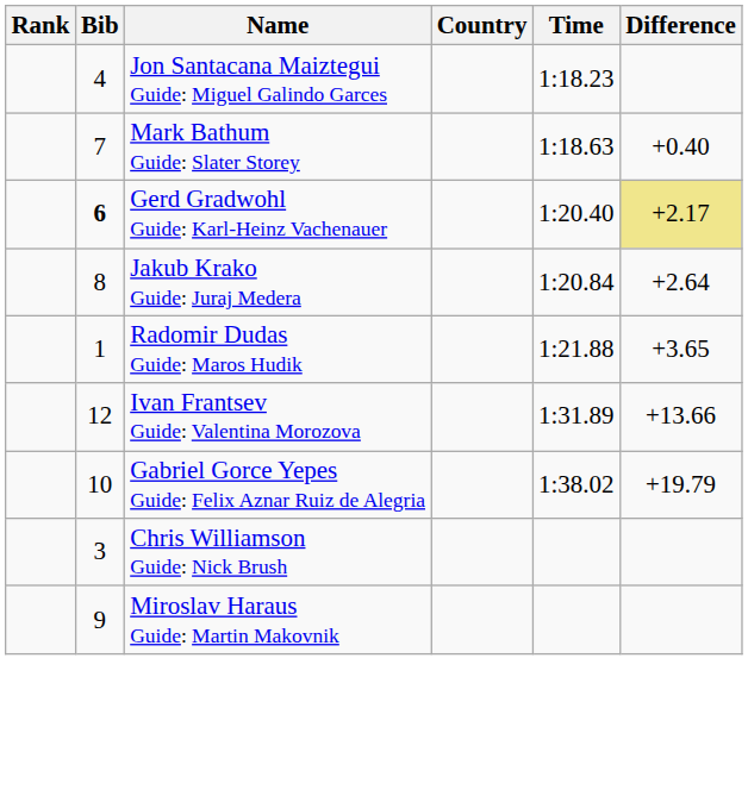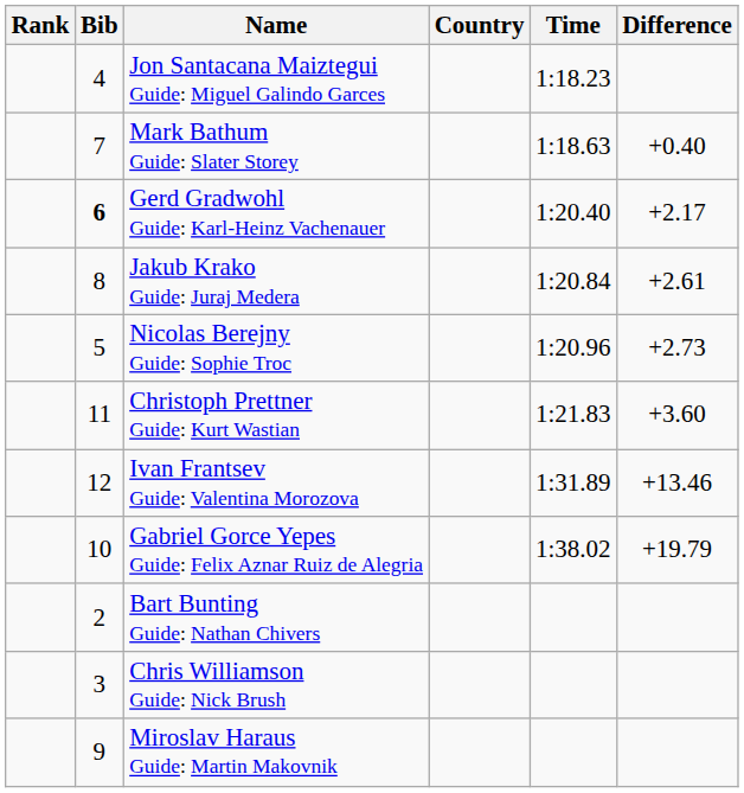Gerd Gradwohl Guide: Karl-Heinz Vachenauer | Difference: khaki background -> no background
Jakub Krako Guide: Juraj Medera | Difference: +2.64 -> +2.61
+ row: 5 | Nicolas Berejny Guide: Sophie Troc | 1:20.96 | +2.73
+ row: 11 | Christoph Prettner Guide: Kurt Wastian | 1:21.83 | +3.60
- row: 1 | Radomir Dudas Guide: Maros Hudik | 1:21.88 | +3.65
Ivan Frantsev Guide: Valentina Morozova | Difference: +13.66 -> +13.46
+ row: 2 | Bart Bunting Guide: Nathan Chivers
